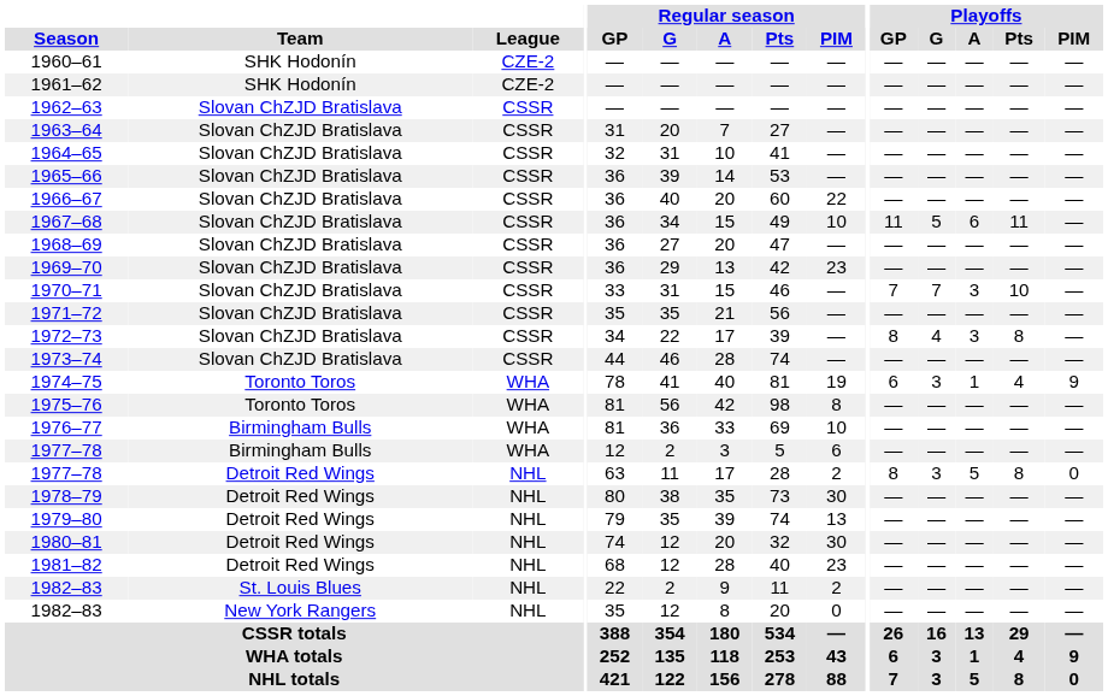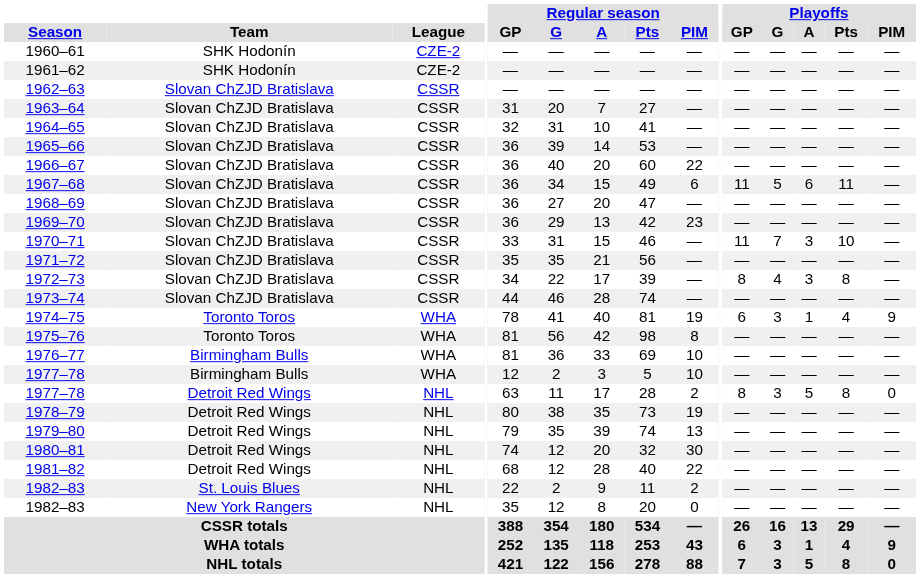1967–68 | Regular season / PIM: 10 -> 6
1970–71 | Playoffs / GP: 7 -> 11
1977–78 / Birmingham Bulls | Regular season / PIM: 6 -> 10
1978–79 | Regular season / PIM: 30 -> 19
1981–82 | Regular season / PIM: 23 -> 22
